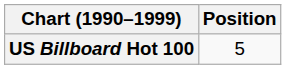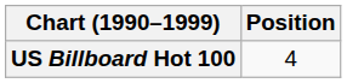US Billboard Hot 100 | Position: 5 -> 4
